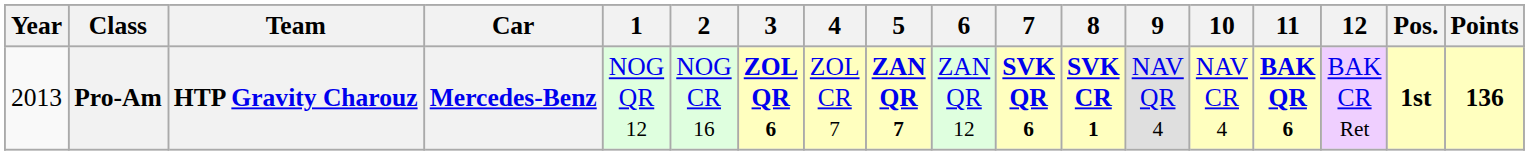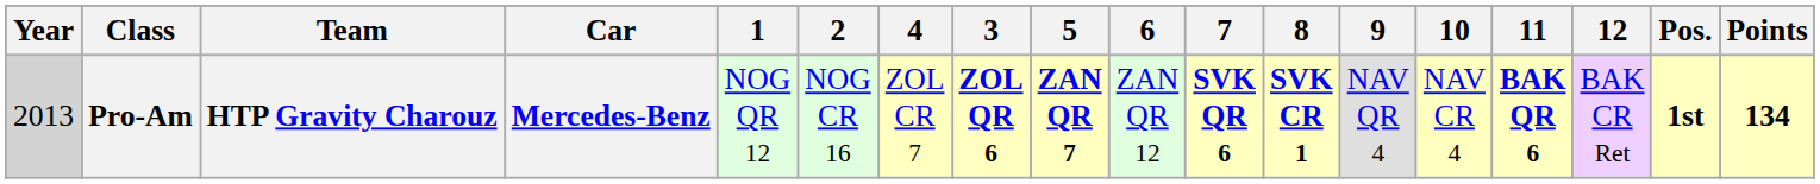columns swapped: 3 <-> 4
Pro-Am | Year: no background -> lightgrey background
Pro-Am | Points: 136 -> 134
